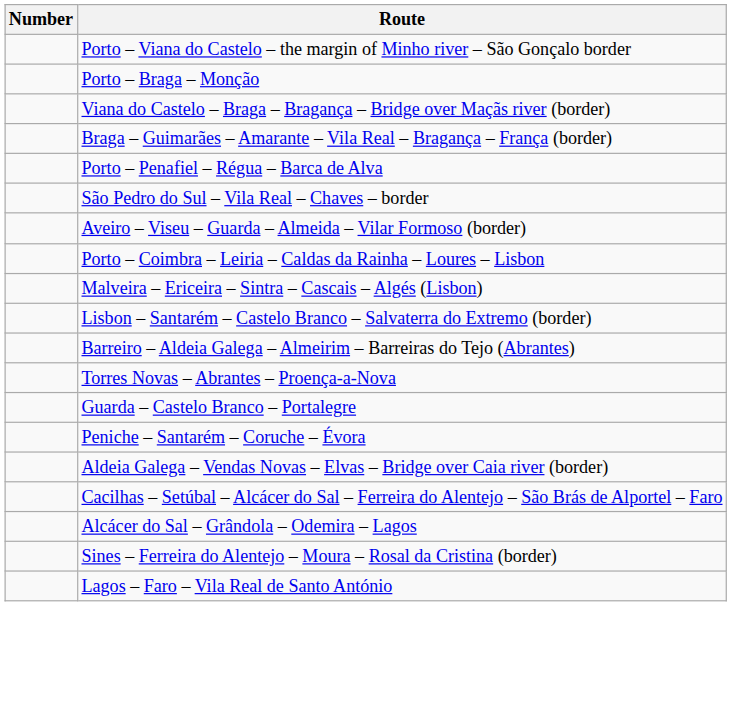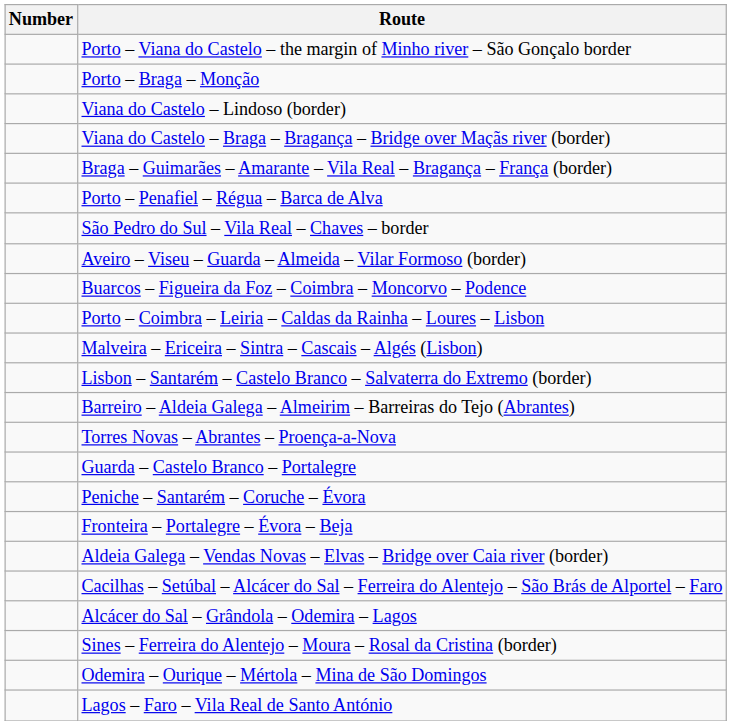+ row: Viana do Castelo – Lindoso (border)
+ row: Buarcos – Figueira da Foz – Coimbra – Moncorvo – Podence
+ row: Fronteira – Portalegre – Évora – Beja
+ row: Odemira – Ourique – Mértola – Mina de São Domingos
